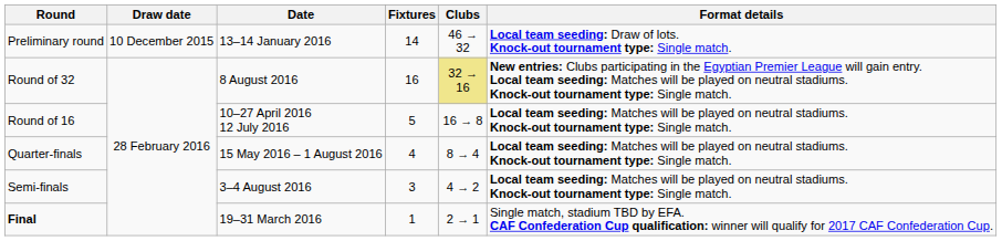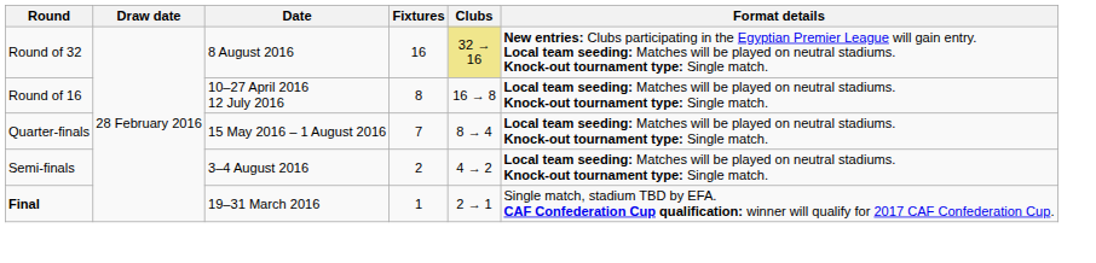- row: Preliminary round | 10 December 2015 | 13–14 January 2016 | 14 | 46 → 32 | Local team seeding: Draw of lots. Knock-out tournament type: Single match.
Round of 16 | Fixtures: 5 -> 8
Quarter-finals | Fixtures: 4 -> 7
Semi-finals | Fixtures: 3 -> 2
